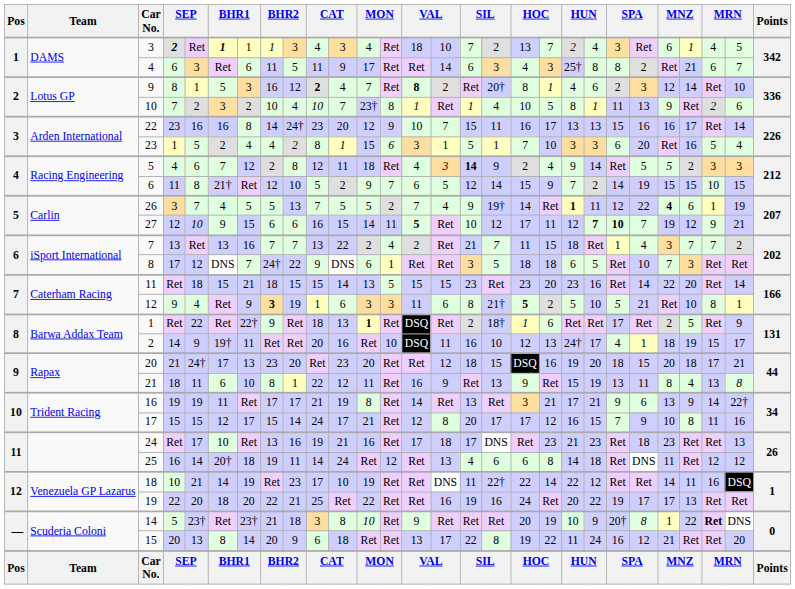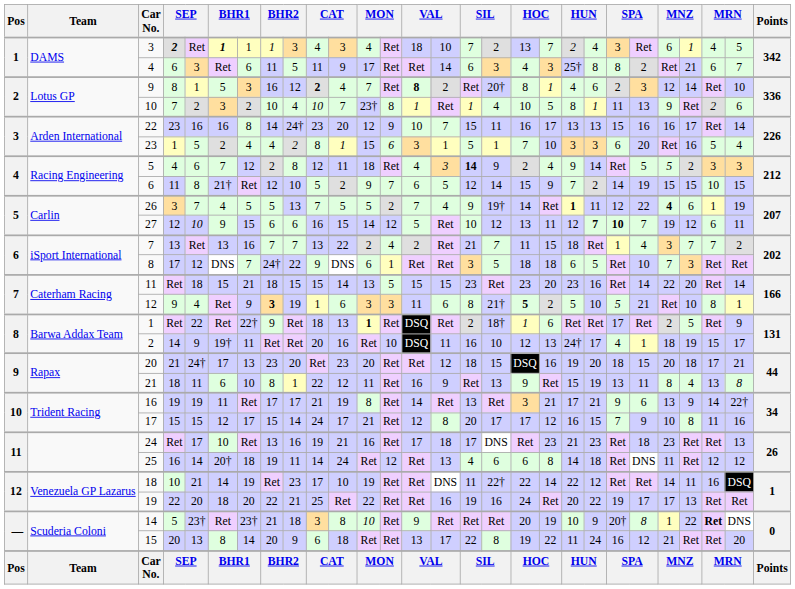27 | column 13: 11 -> 12
27 | column 14: bold -> normal
27 | column 18: 17 -> 13
27 | column 26: 9 -> 6
27 | column 27: 21 -> 11
